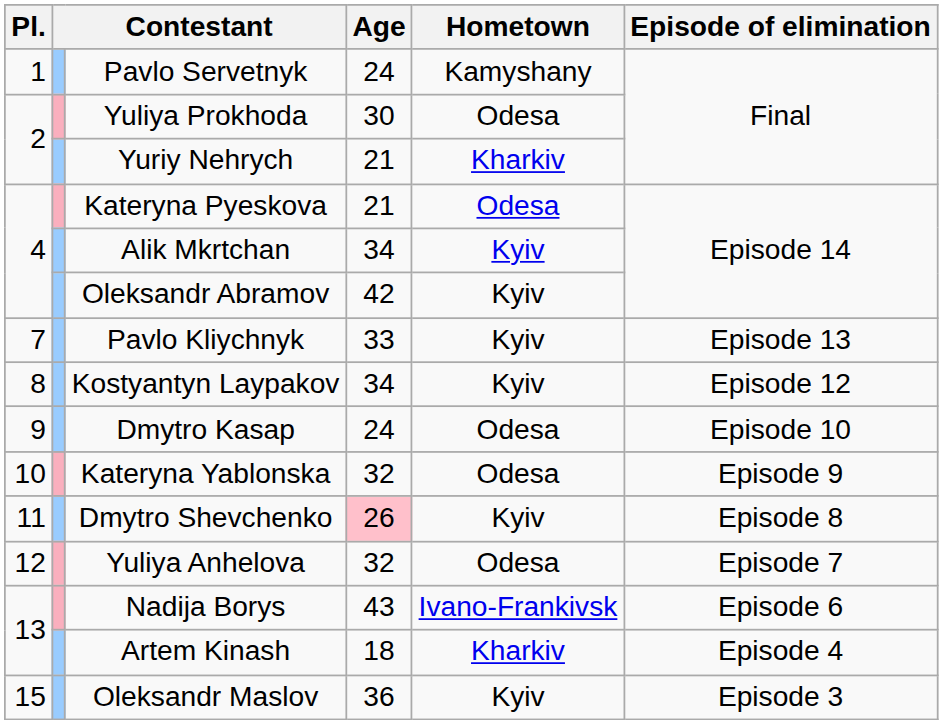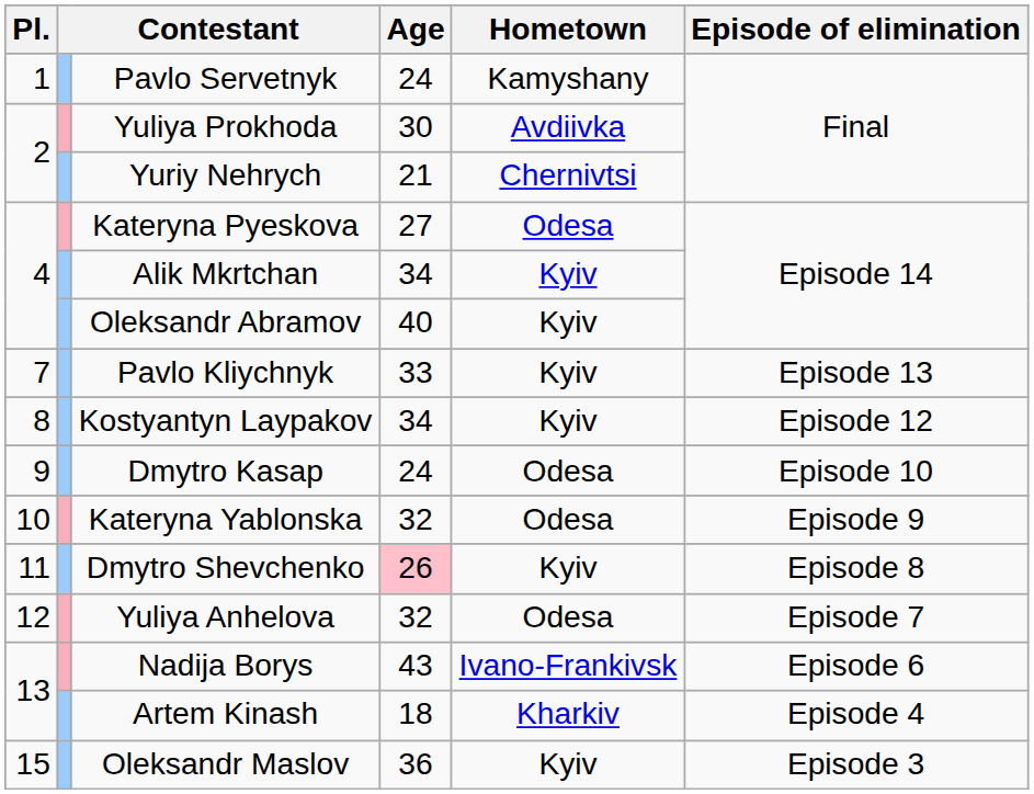Yuliya Prokhoda | Hometown: Odesa -> Avdiivka
Yuriy Nehrych | Hometown: Kharkiv -> Chernivtsi
Kateryna Pyeskova | Age: 21 -> 27
Oleksandr Abramov | Age: 42 -> 40
